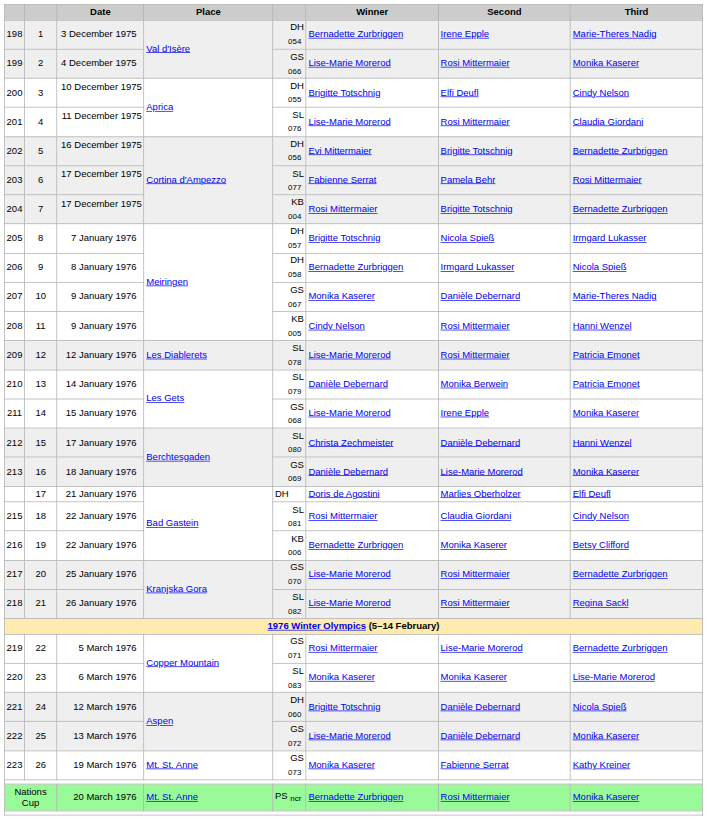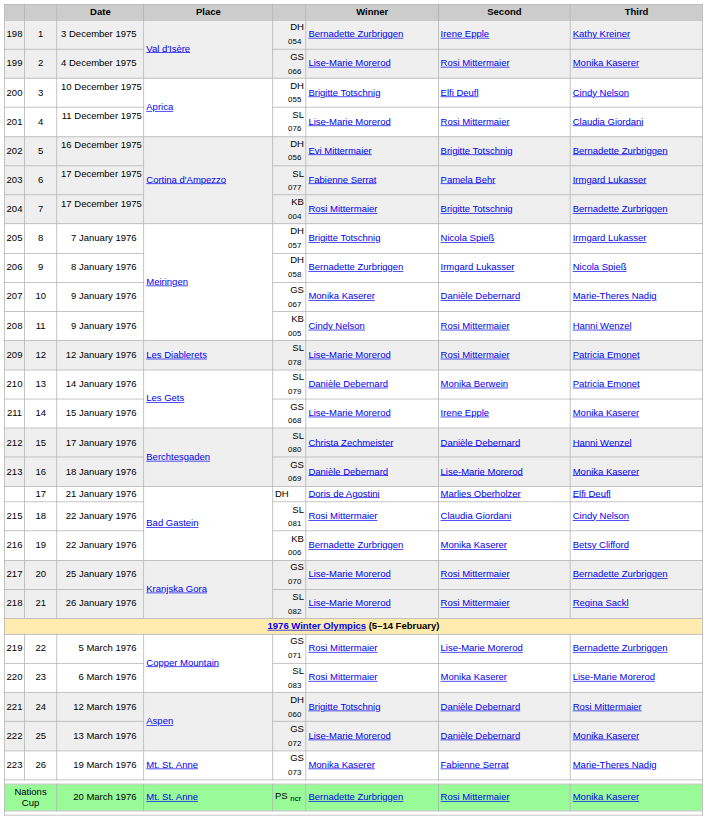1 | Third: Marie-Theres Nadig -> Kathy Kreiner
6 | Third: Rosi Mittermaier -> Irmgard Lukasser
23 | Winner: Monika Kaserer -> Rosi Mittermaier
24 | Third: Nicola Spieß -> Rosi Mittermaier
26 | Third: Kathy Kreiner -> Marie-Theres Nadig
